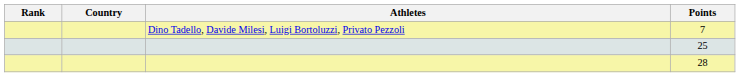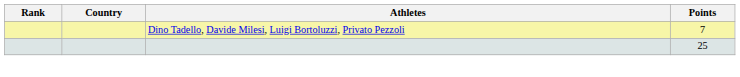- row: 28
